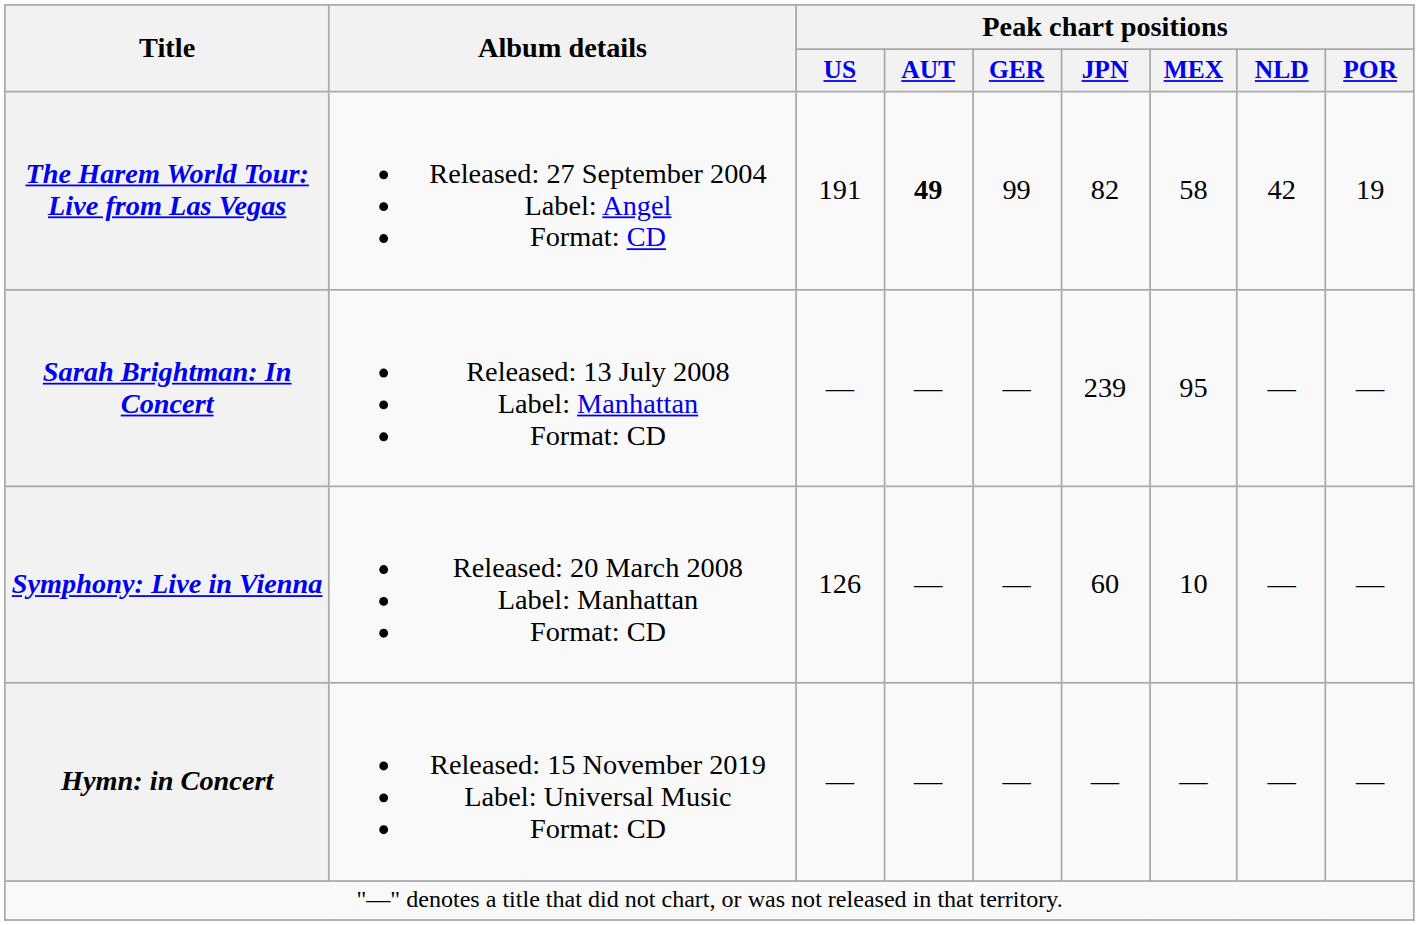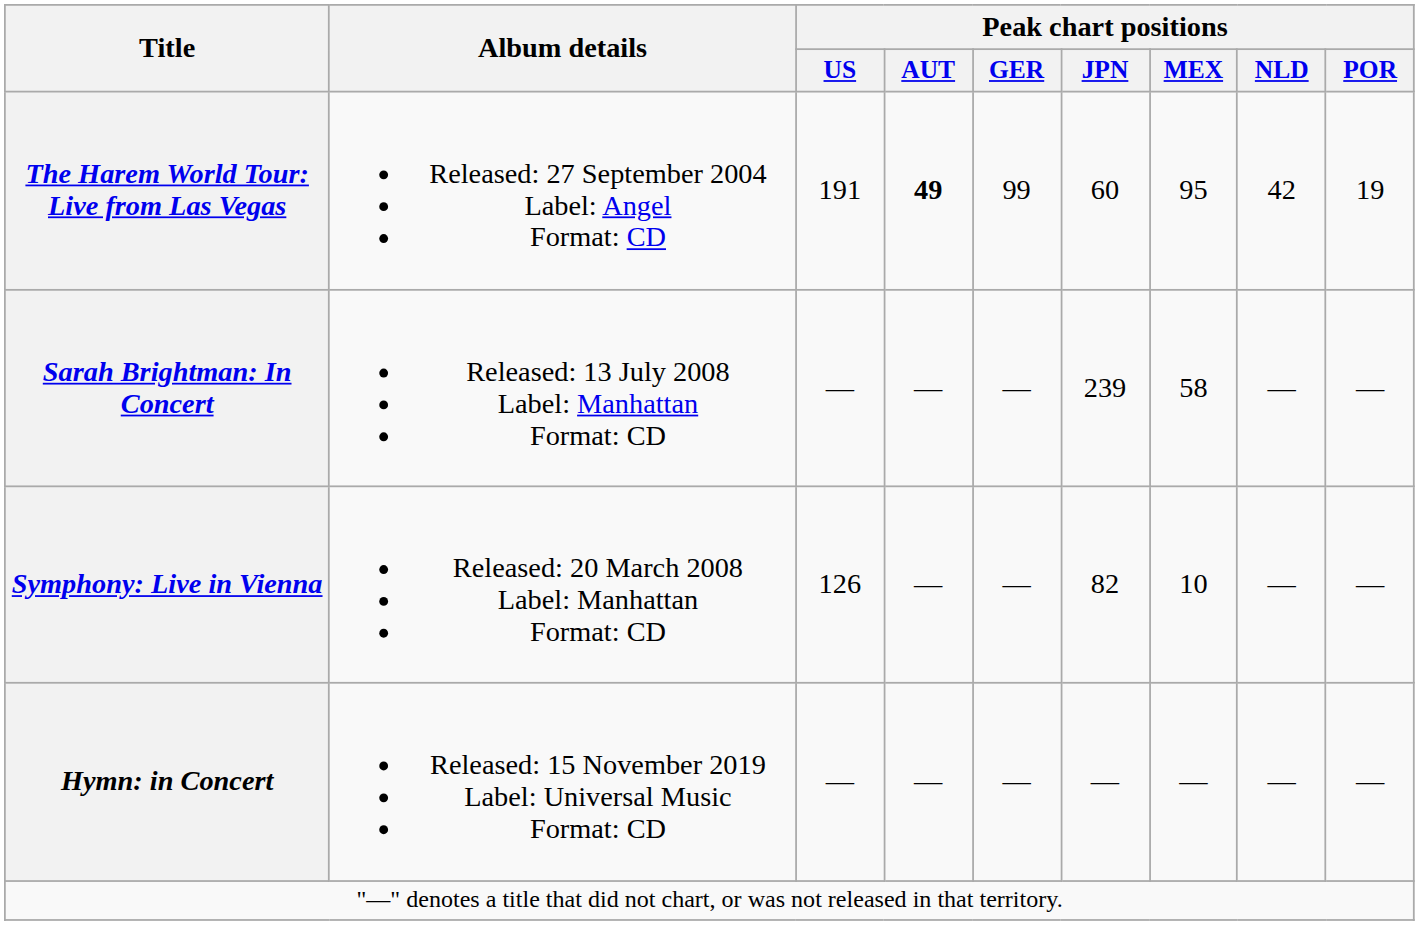The Harem World Tour: Live from Las Vegas | Peak chart positions / JPN: 82 -> 60
The Harem World Tour: Live from Las Vegas | Peak chart positions / MEX: 58 -> 95
Sarah Brightman: In Concert | Peak chart positions / MEX: 95 -> 58
Symphony: Live in Vienna | Peak chart positions / JPN: 60 -> 82
